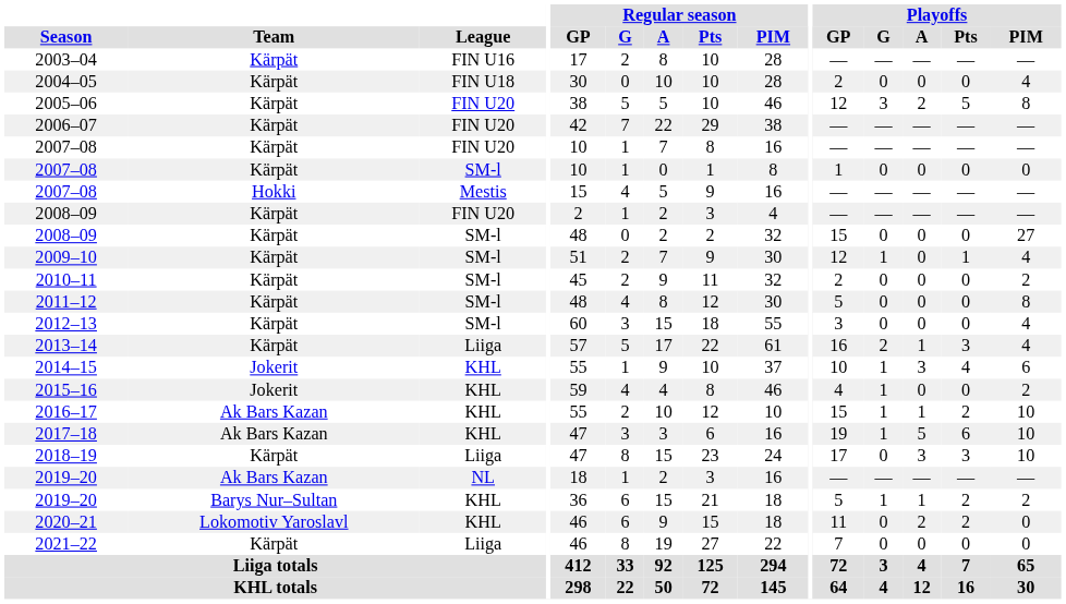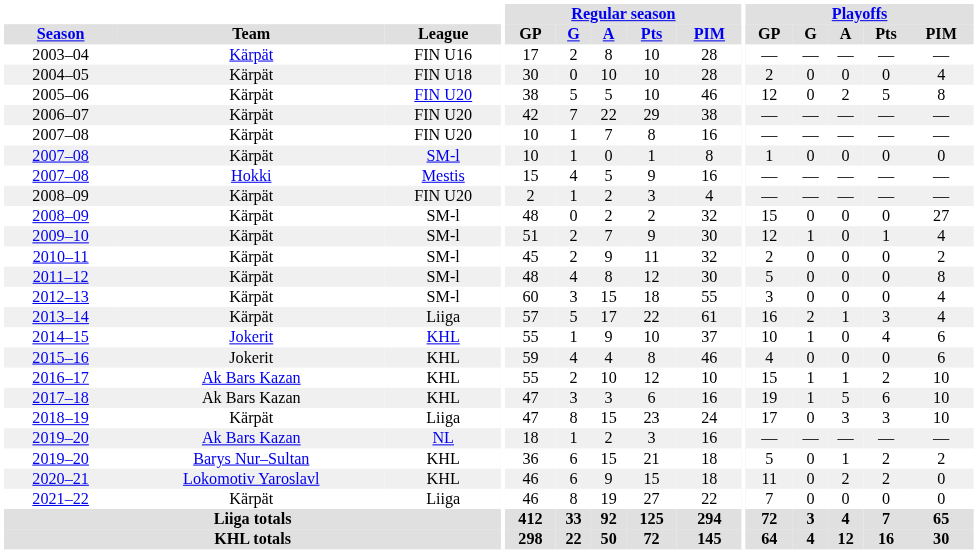2005–06 | Playoffs / G: 3 -> 0
2014–15 | Playoffs / A: 3 -> 0
2015–16 | Playoffs / G: 1 -> 0
2015–16 | Playoffs / PIM: 2 -> 6
2019–20 / KHL | Playoffs / G: 1 -> 0
